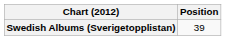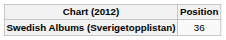Swedish Albums (Sverigetopplistan) | Position: 39 -> 36
